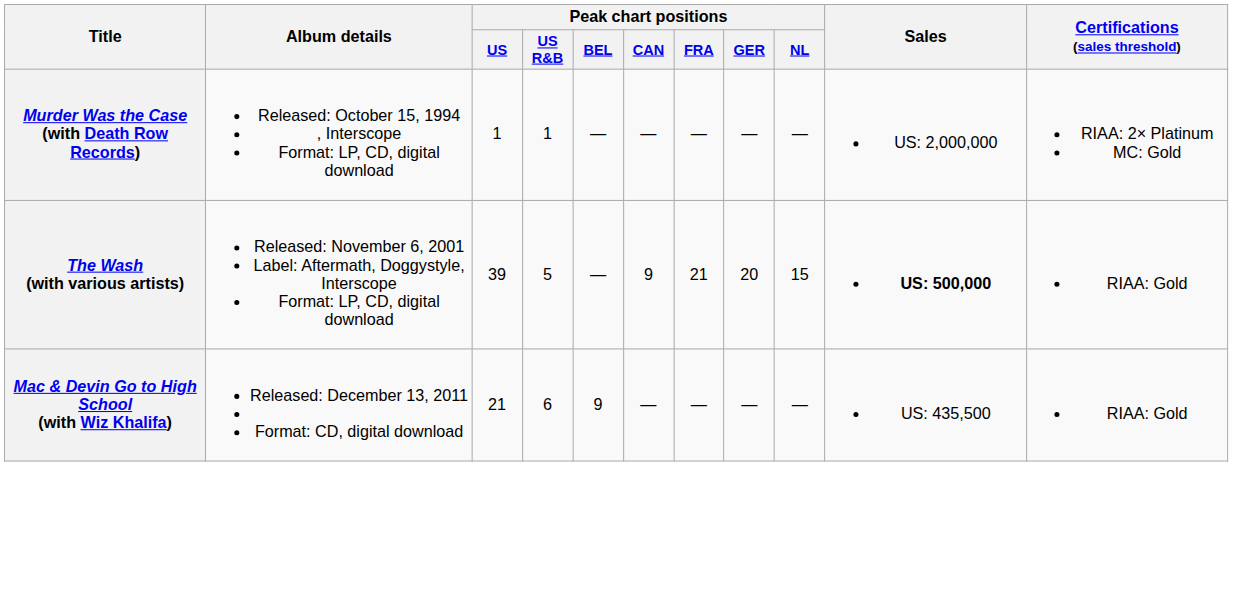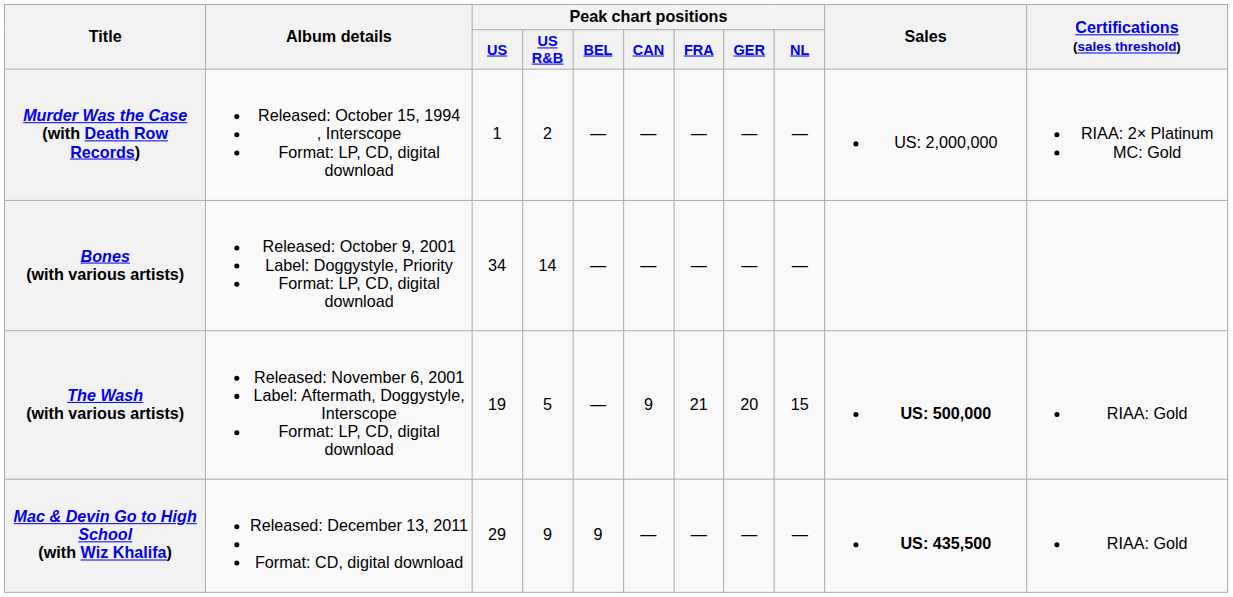Murder Was the Case (with Death Row Records) | Peak chart positions / US R&B: 1 -> 2
+ row: Bones (with various artists) | Released: October 9, 2001 Label: Doggystyle, Priority Format: LP, CD, digital download | 34 | 14 | — | — | — | — | —
The Wash (with various artists) | Peak chart positions / US: 39 -> 19
Mac & Devin Go to High School (with Wiz Khalifa) | Peak chart positions / US: 21 -> 29
Mac & Devin Go to High School (with Wiz Khalifa) | Peak chart positions / US R&B: 6 -> 9
Mac & Devin Go to High School (with Wiz Khalifa) | Sales: normal -> bold
